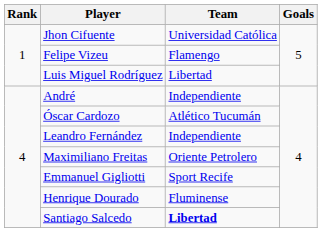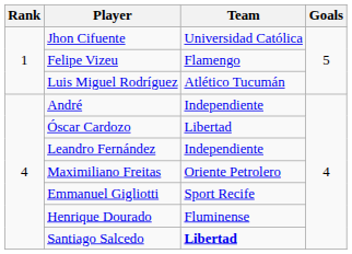Luis Miguel Rodríguez | Team: Libertad -> Atlético Tucumán
Óscar Cardozo | Team: Atlético Tucumán -> Libertad
